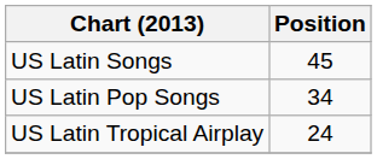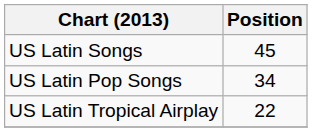US Latin Tropical Airplay | Position: 24 -> 22
